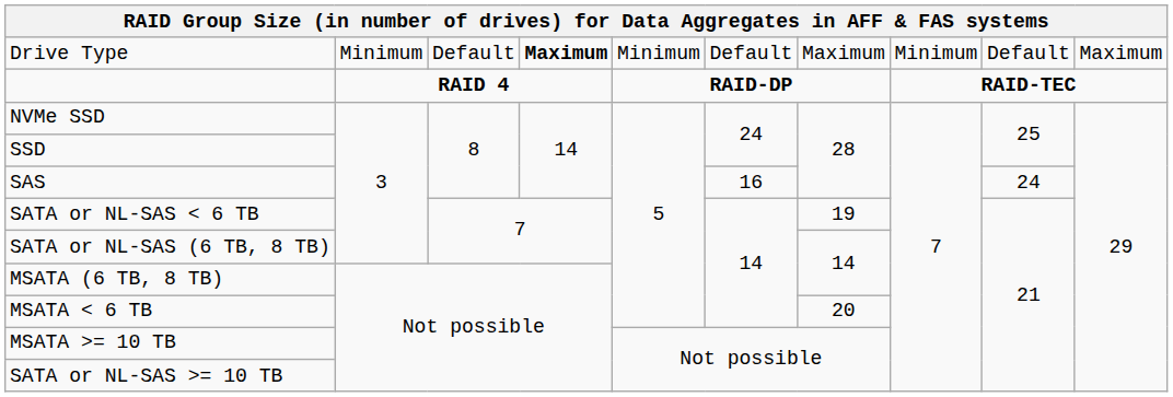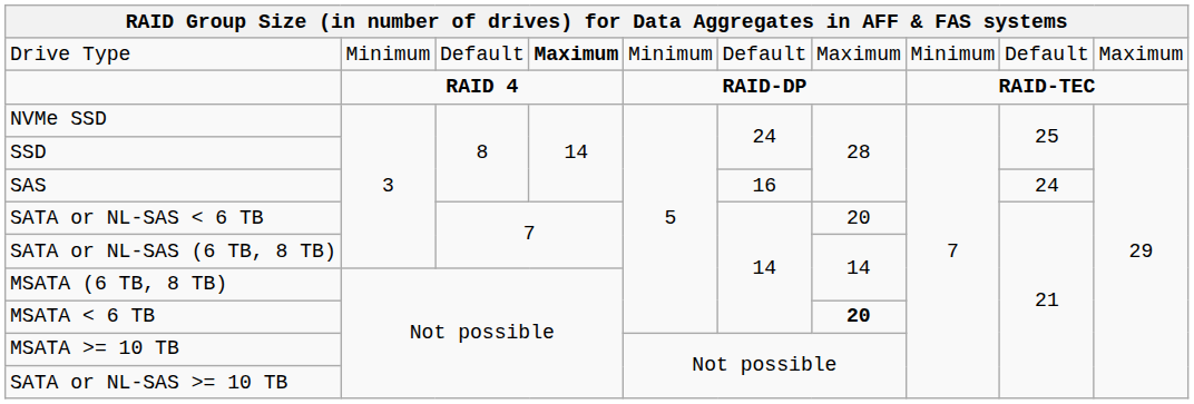SATA or NL-SAS < 6 TB | column 7: 19 -> 20
MSATA < 6 TB | column 7: normal -> bold
